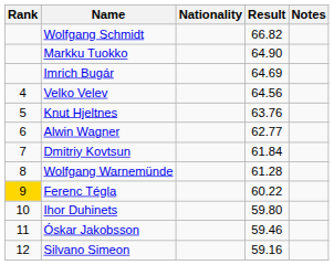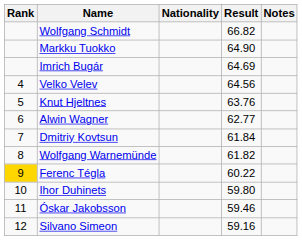Wolfgang Warnemünde | Result: 61.28 -> 61.82
